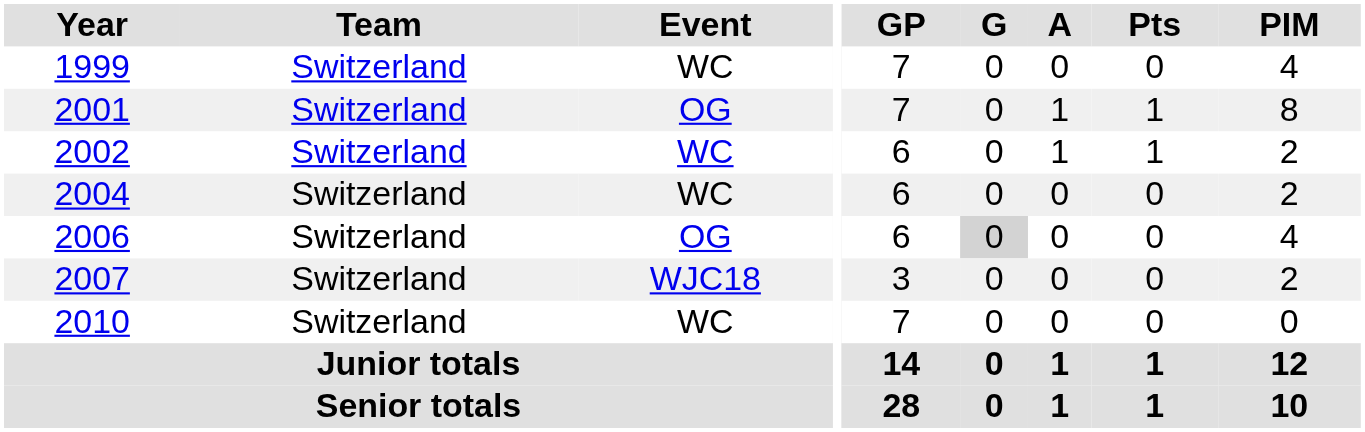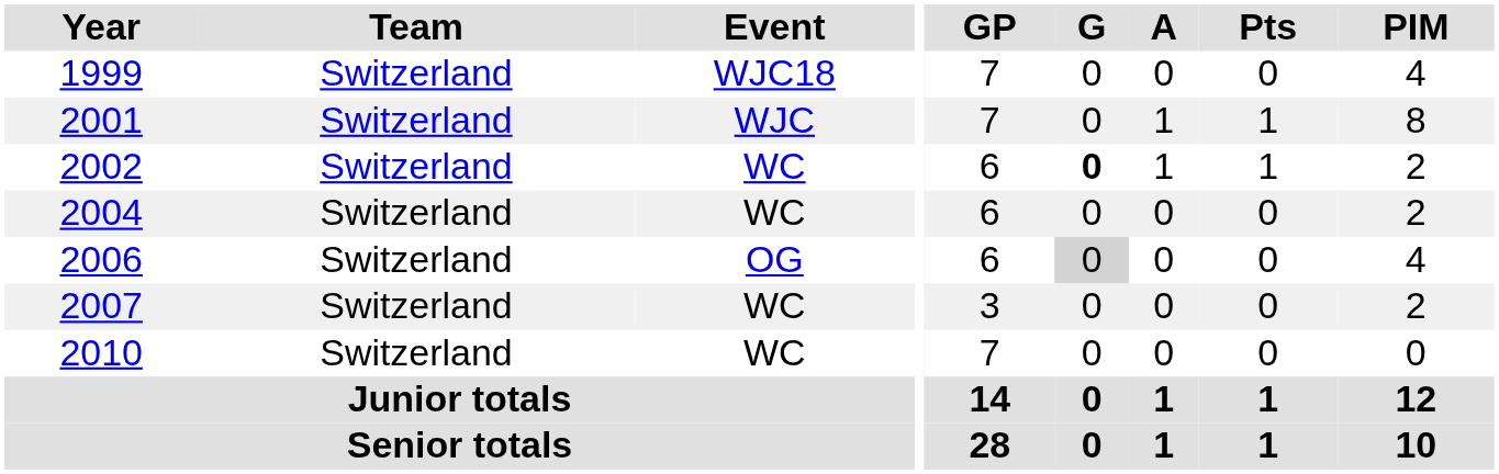1999 | Event: WC -> WJC18
2001 | Event: OG -> WJC
2002 | G: normal -> bold
2007 | Event: WJC18 -> WC
